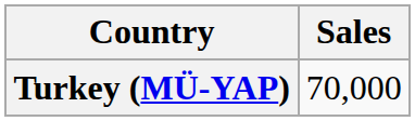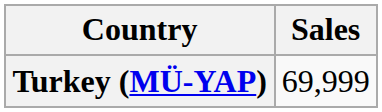Turkey (MÜ-YAP) | Sales: 70,000 -> 69,999
